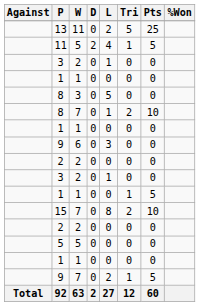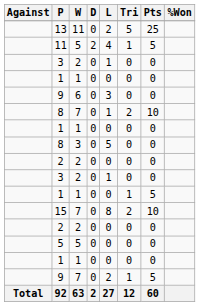rows swapped: 9 / 6 <-> 8 / 3
